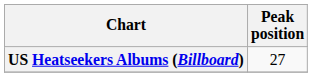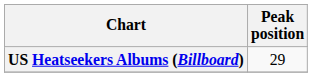US Heatseekers Albums (Billboard) | Peak position: 27 -> 29
